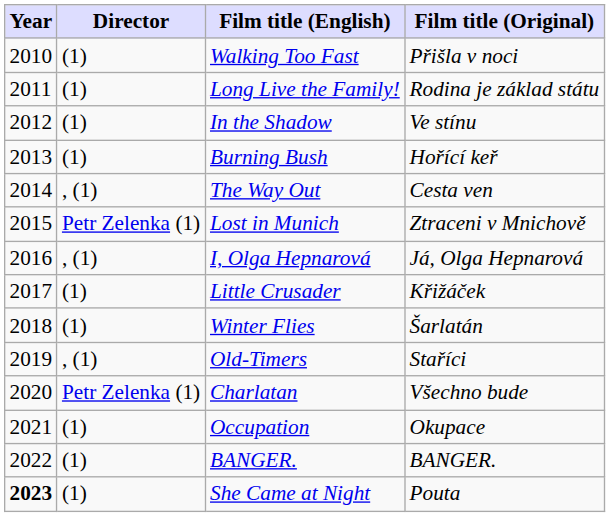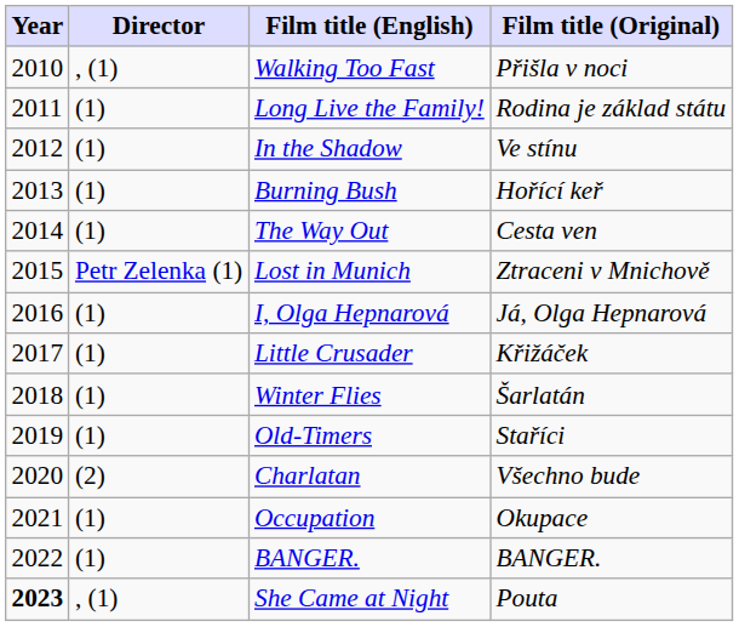Walking Too Fast | Director: (1) -> , (1)
The Way Out | Director: , (1) -> (1)
I, Olga Hepnarová | Director: , (1) -> (1)
Old-Timers | Director: , (1) -> (1)
Charlatan | Director: Petr Zelenka (1) -> (2)
She Came at Night | Director: (1) -> , (1)
